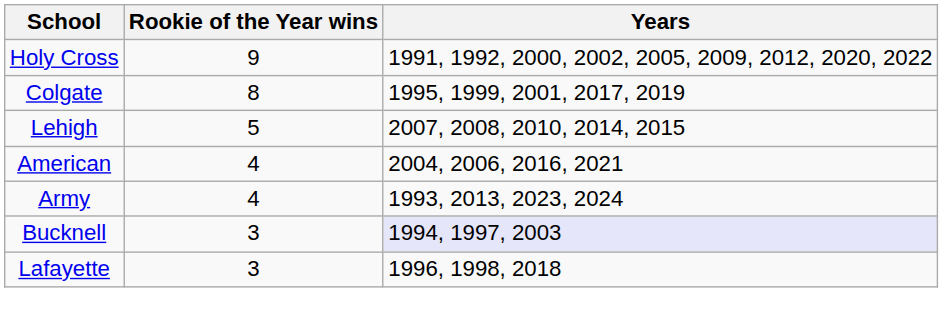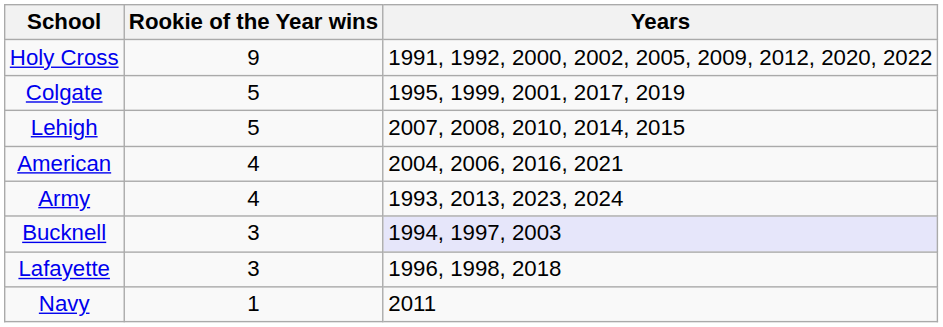Colgate | Rookie of the Year wins: 8 -> 5
+ row: Navy | 1 | 2011
